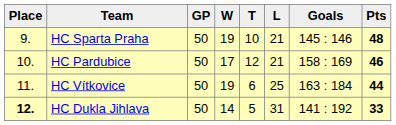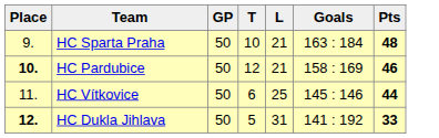- column: W | 19 | 17 | 19 | 14
HC Sparta Praha | Goals: 145 : 146 -> 163 : 184
HC Pardubice | Place: normal -> bold
HC Vítkovice | Goals: 163 : 184 -> 145 : 146
